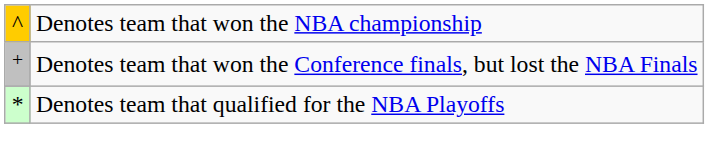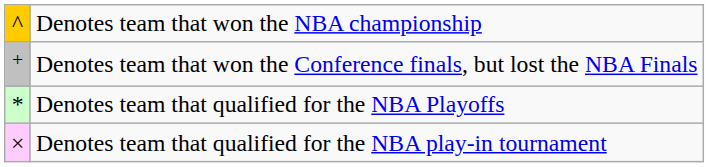+ row: × | Denotes team that qualified for the NBA play-in tournament
